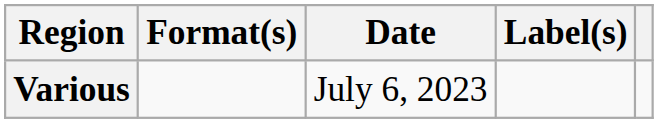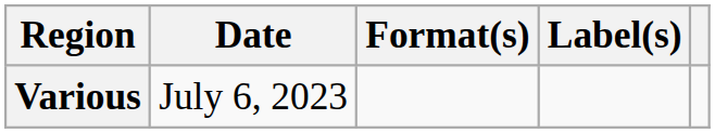columns swapped: Date <-> Format(s)
